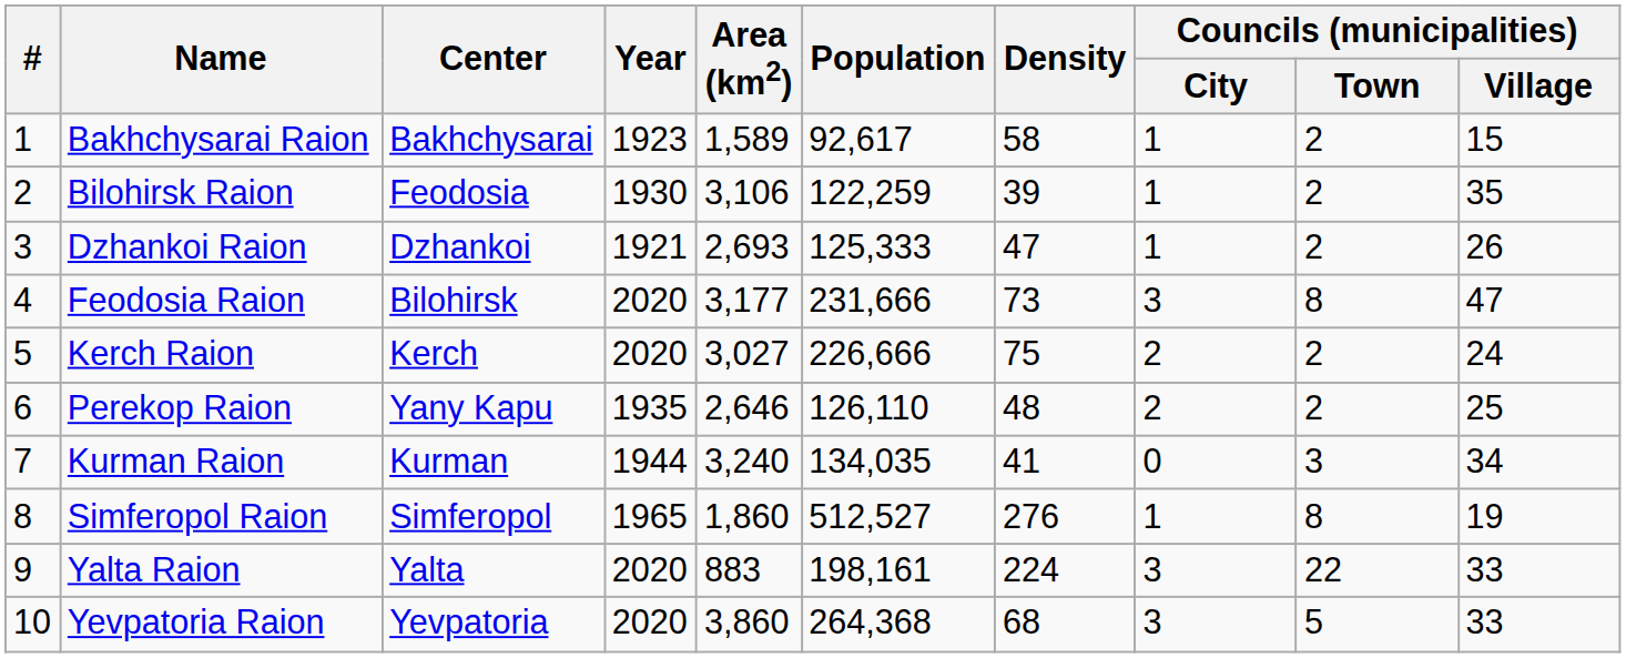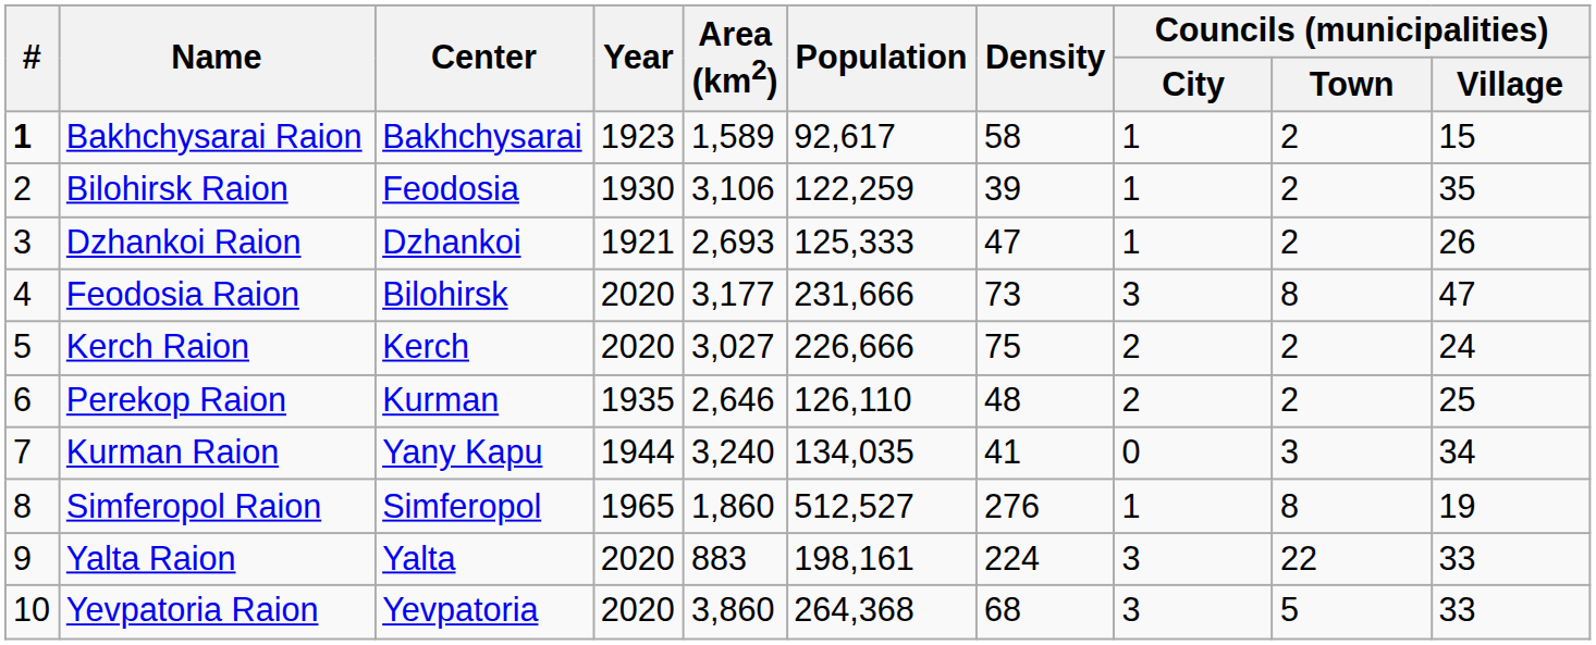Bakhchysarai Raion | #: normal -> bold
Perekop Raion | Center: Yany Kapu -> Kurman
Kurman Raion | Center: Kurman -> Yany Kapu
